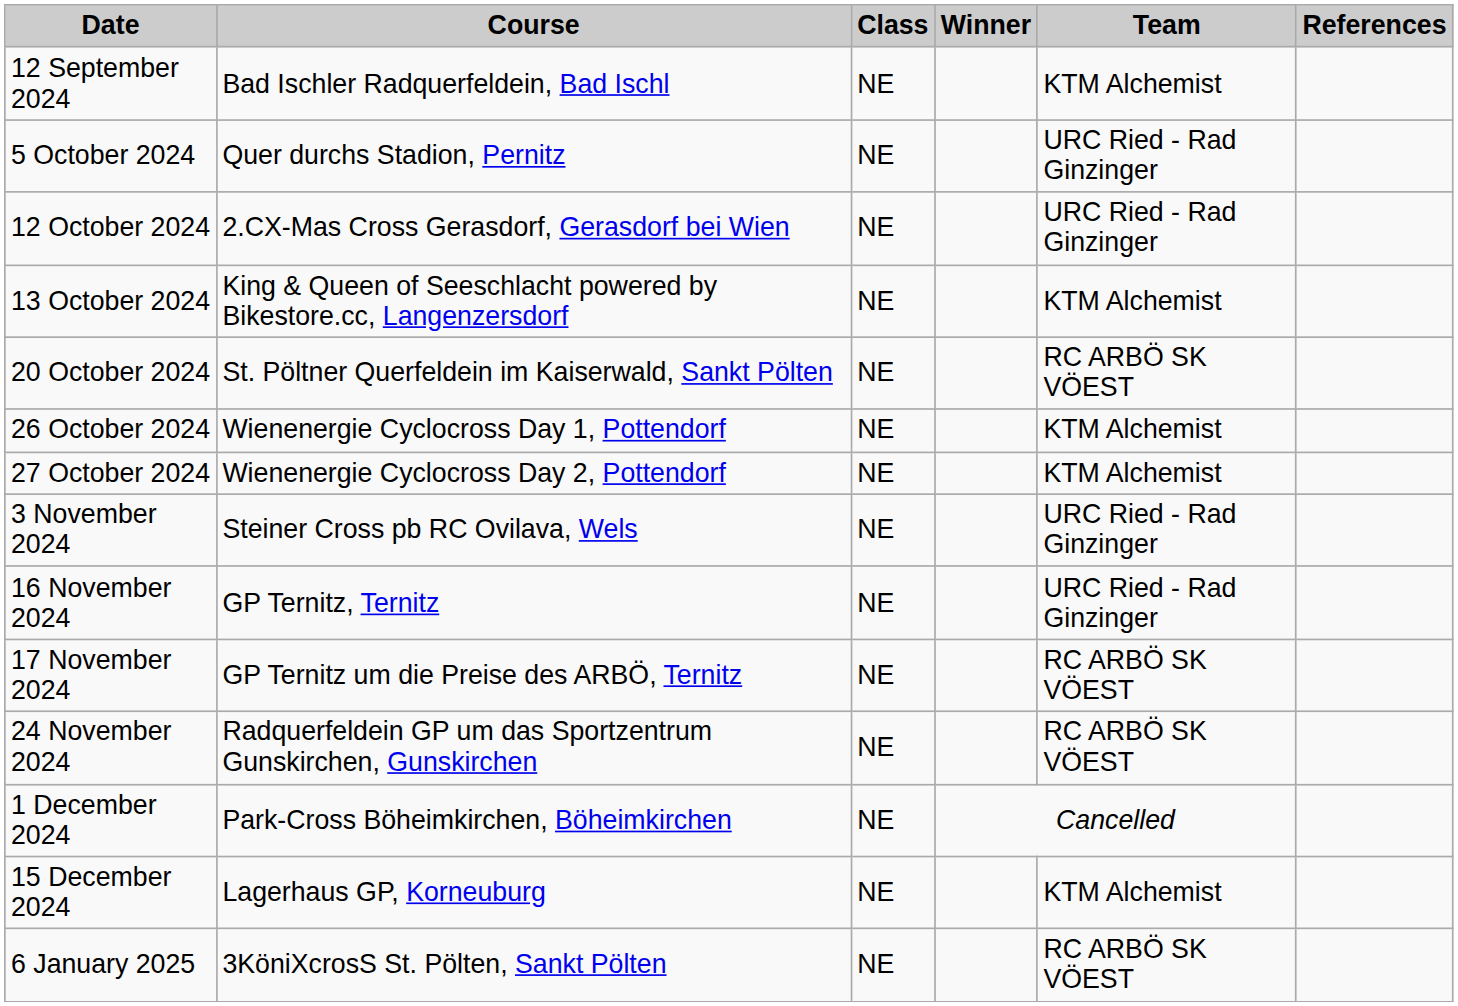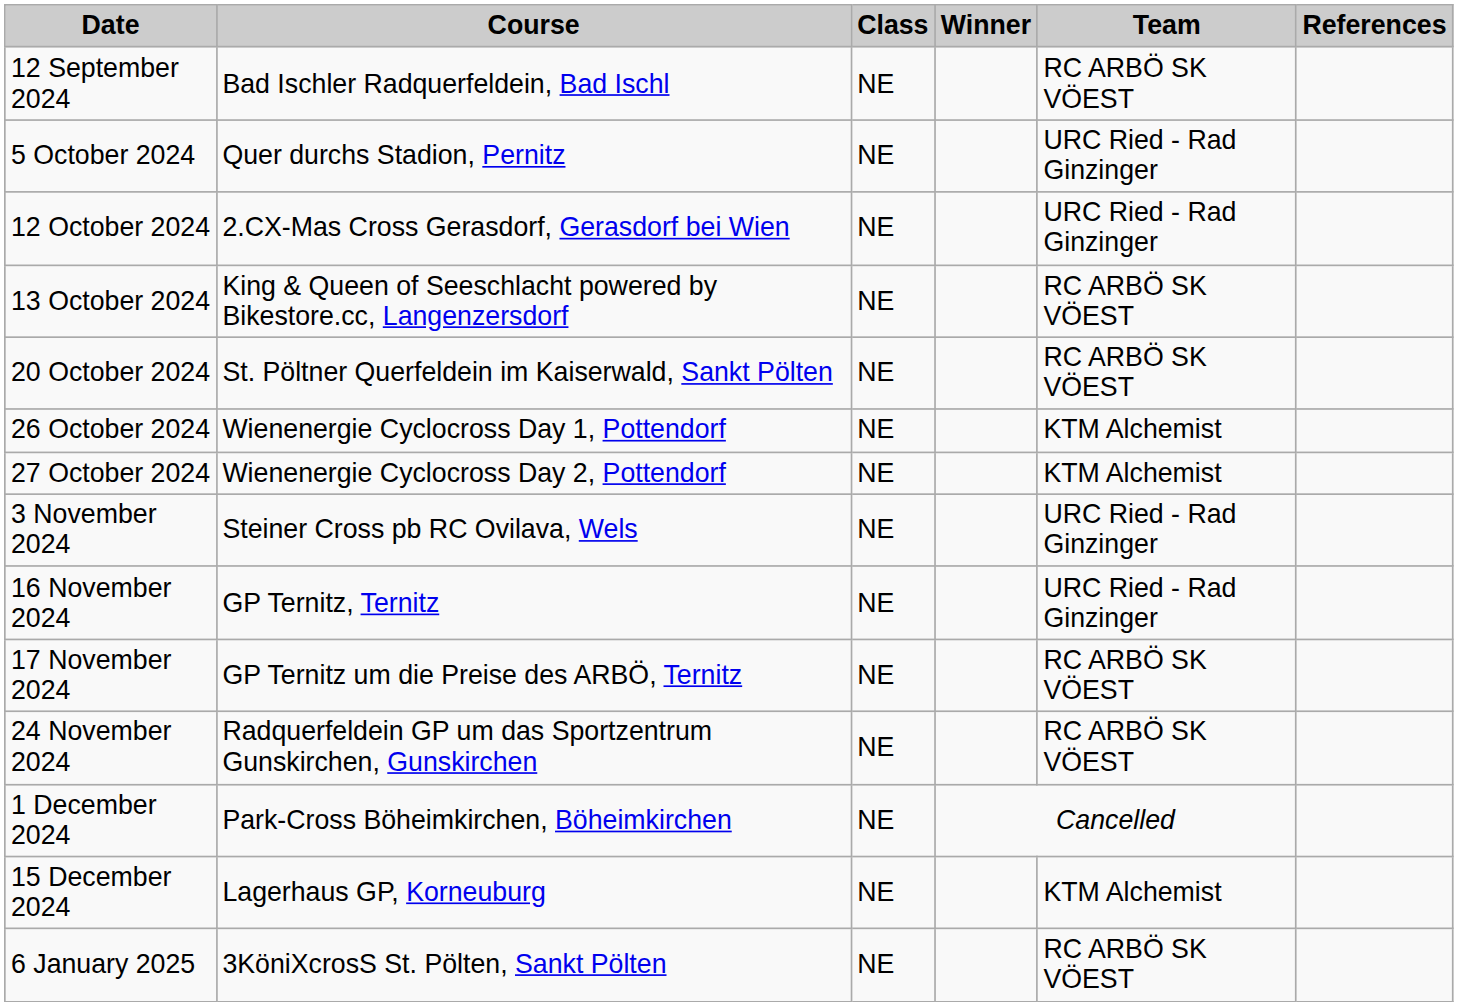12 September 2024 | Team: KTM Alchemist -> RC ARBÖ SK VÖEST
13 October 2024 | Team: KTM Alchemist -> RC ARBÖ SK VÖEST
